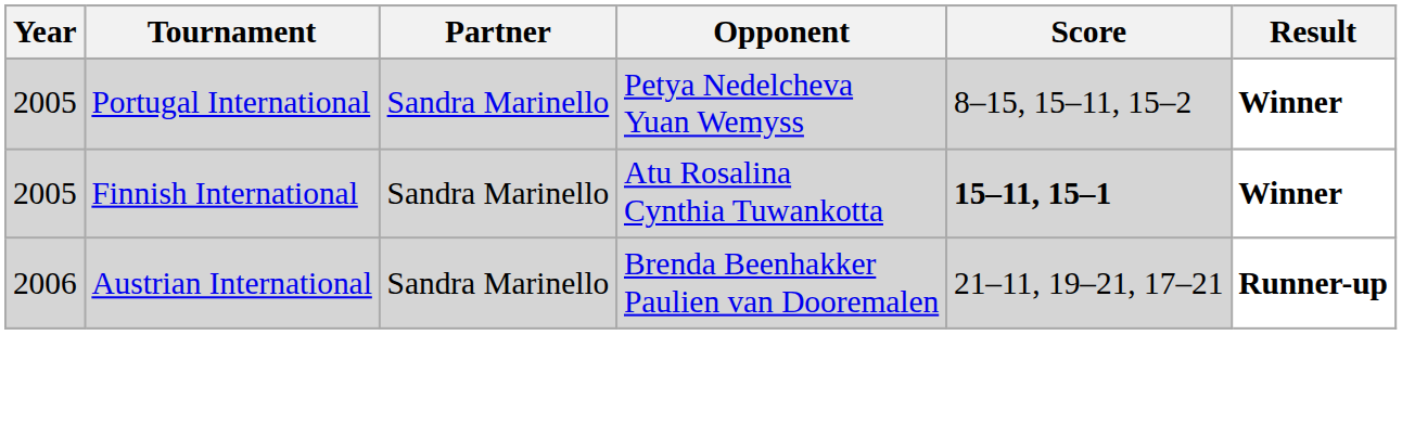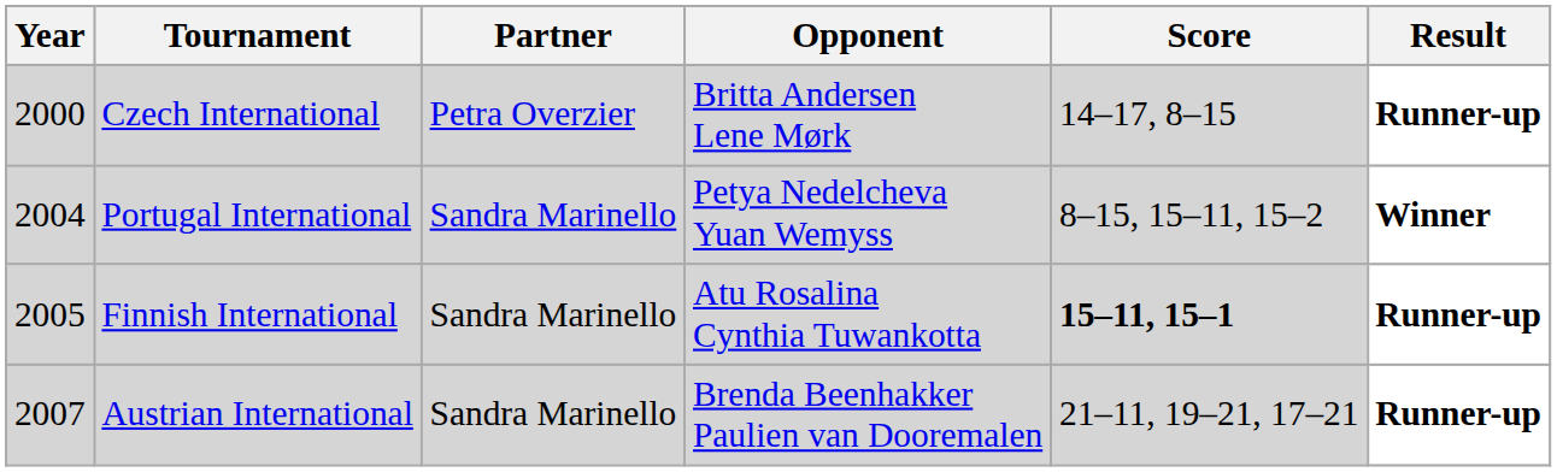+ row: 2000 | Czech International | Petra Overzier | Britta Andersen Lene Mørk | 14–17, 8–15 | Runner-up
Portugal International | Year: 2005 -> 2004
Finnish International | Result: Winner -> Runner-up
Austrian International | Year: 2006 -> 2007
